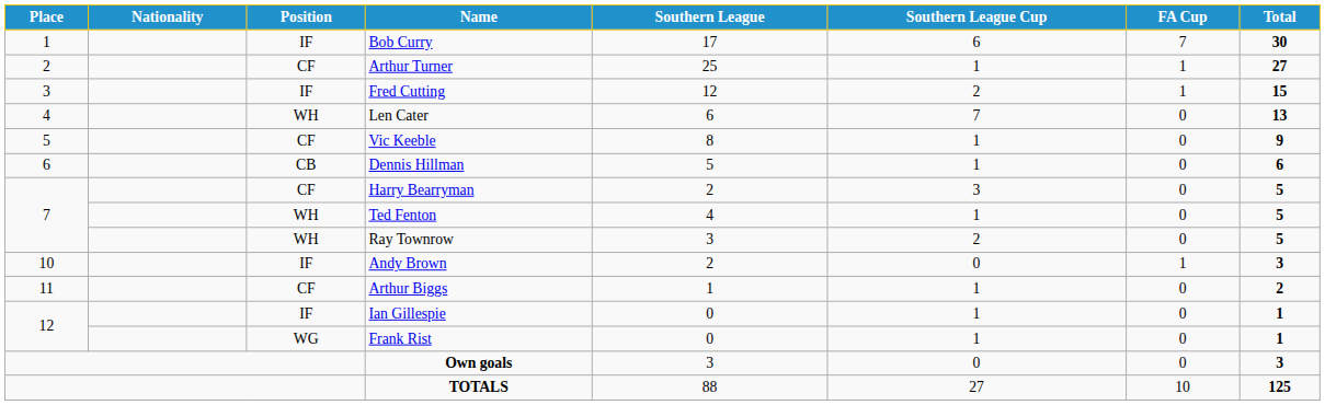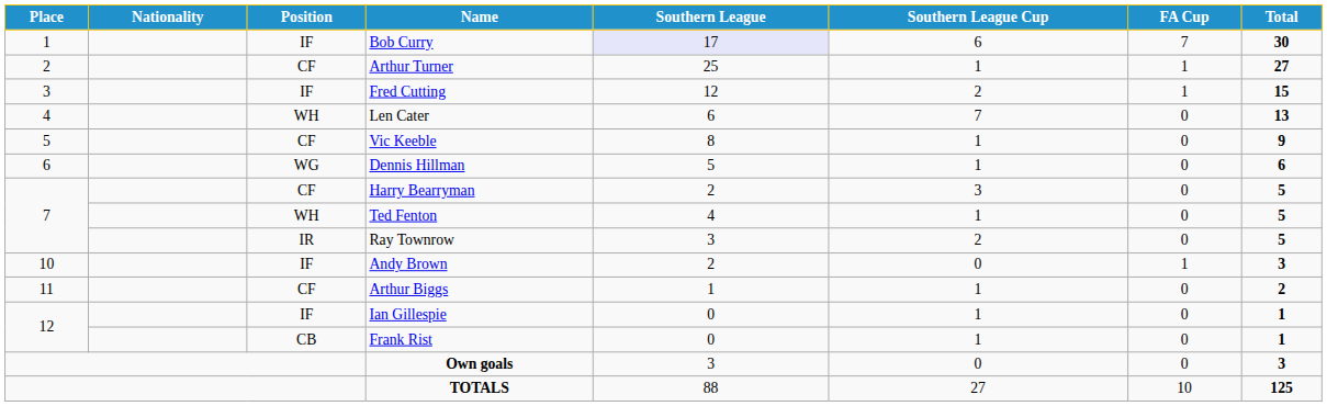Bob Curry | Southern League: no background -> lavender background
Dennis Hillman | Position: CB -> WG
Ray Townrow | Position: WH -> IR
Frank Rist | Position: WG -> CB
